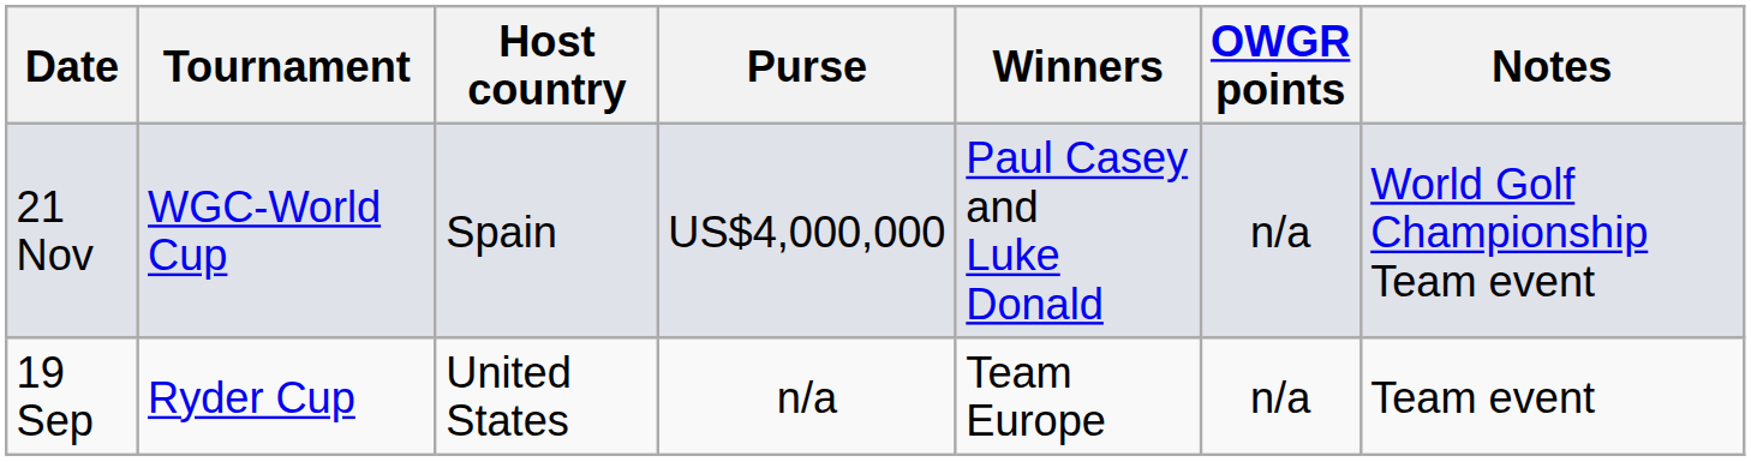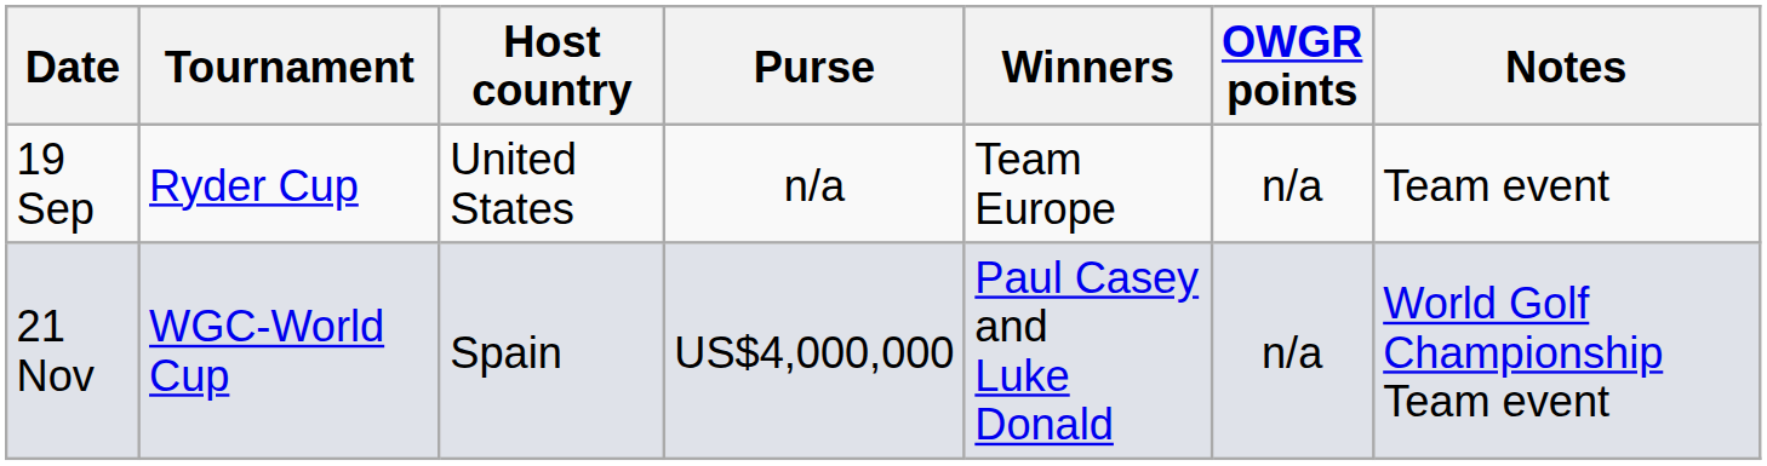rows swapped: 19 Sep <-> 21 Nov
